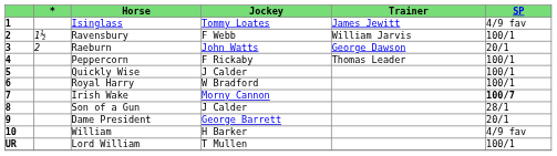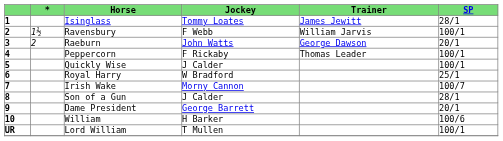Isinglass | SP: 4/9 fav -> 28/1
Royal Harry | SP: 100/1 -> 25/1
Irish Wake | SP: bold -> normal
William | SP: 4/9 fav -> 100/6
